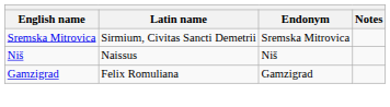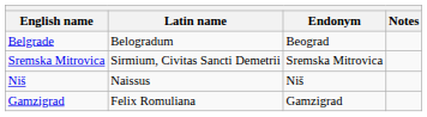+ row: Belgrade | Belogradum | Beograd
